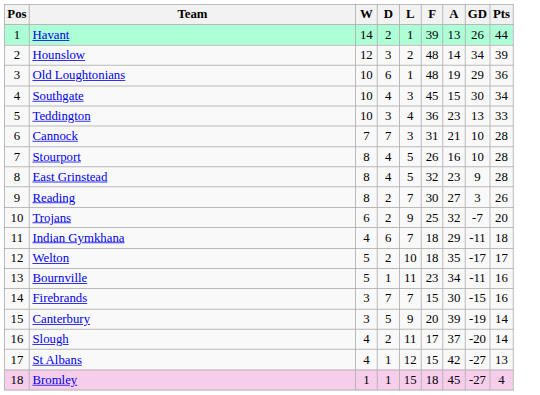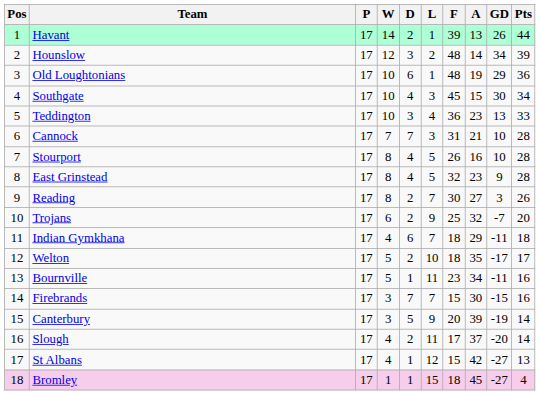+ column: P | 17 | 17 | 17 | 17 | 17 | 17 | 17 | 17 | 17 | 17 | 17 | 17 | 17 | 17 | 17 | 17 | 17 | 17
